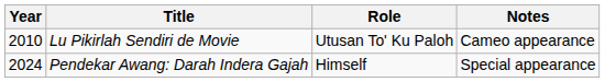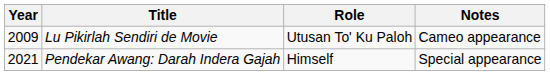Lu Pikirlah Sendiri de Movie | Year: 2010 -> 2009
Pendekar Awang: Darah Indera Gajah | Year: 2024 -> 2021
